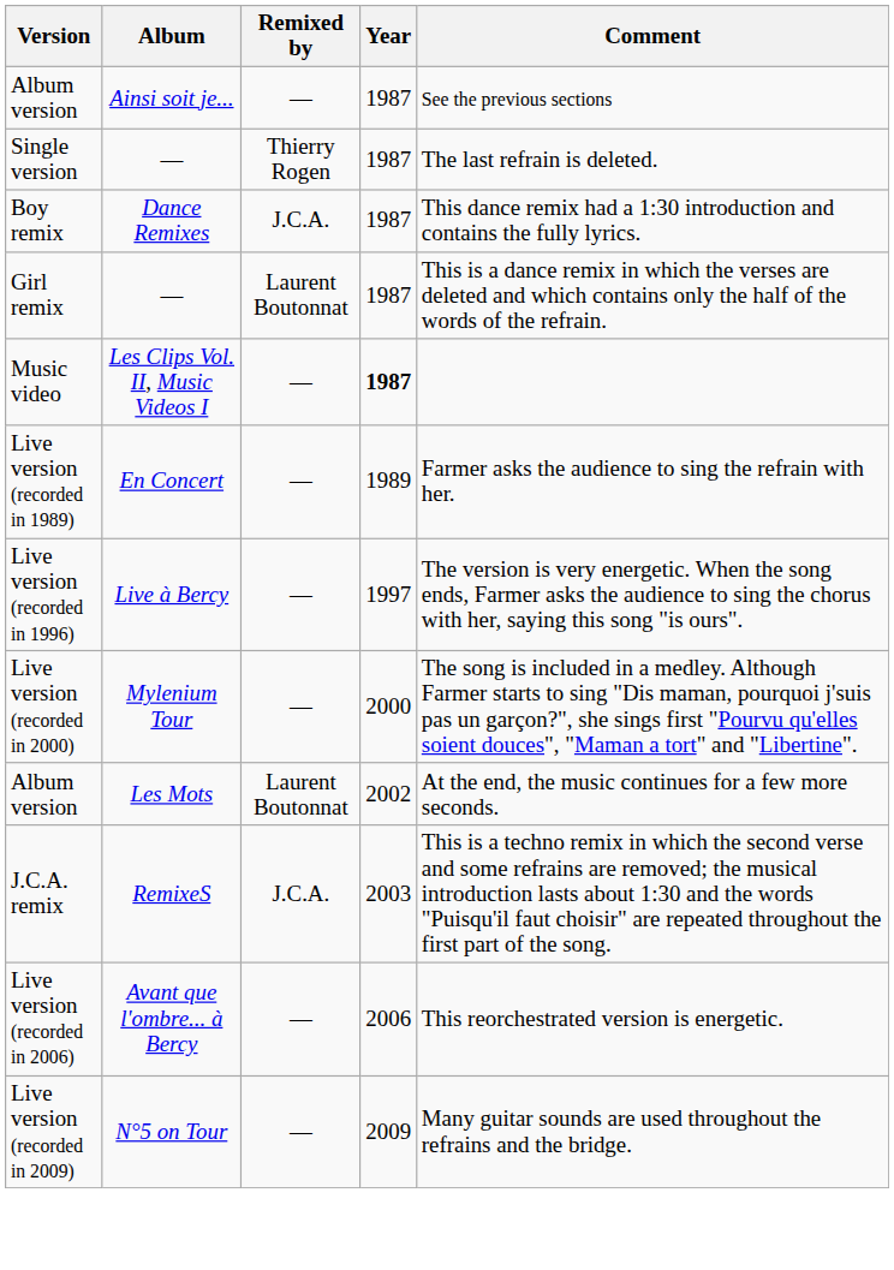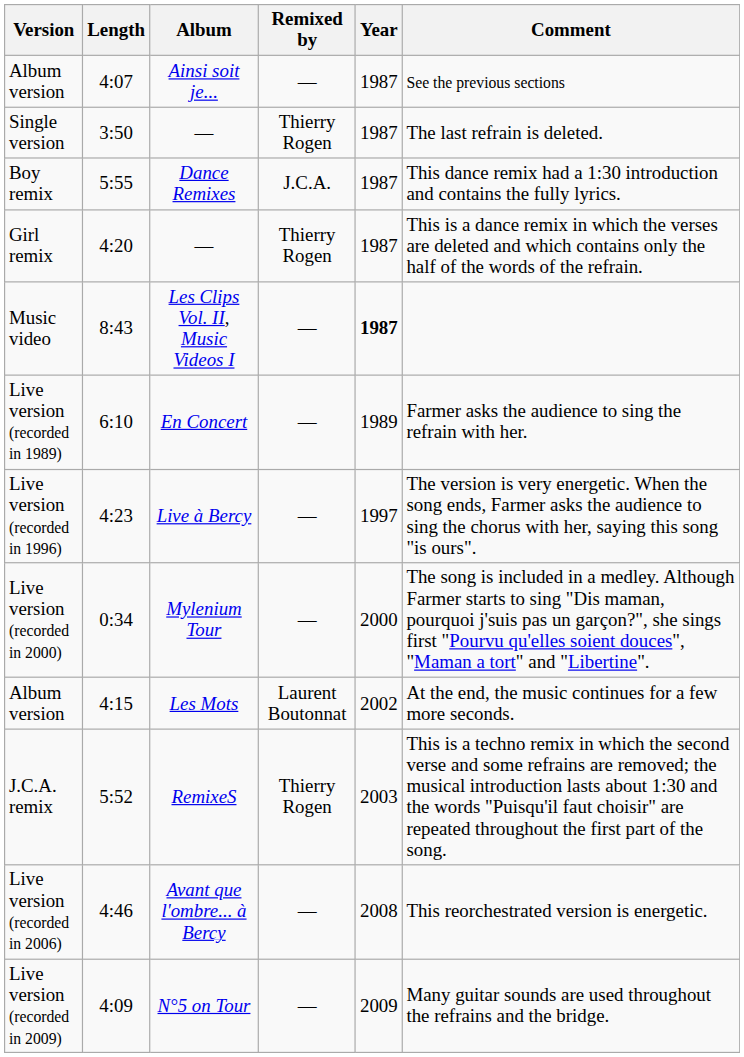+ column: Length | 4:07 | 3:50 | 5:55 | 4:20 | 8:43 | 6:10 | 4:23 | 0:34 | 4:15 | 5:52 | 4:46 | 4:09
Girl remix | Remixed by: Laurent Boutonnat -> Thierry Rogen
J.C.A. remix | Remixed by: J.C.A. -> Thierry Rogen
Live version (recorded in 2006) | Year: 2006 -> 2008
